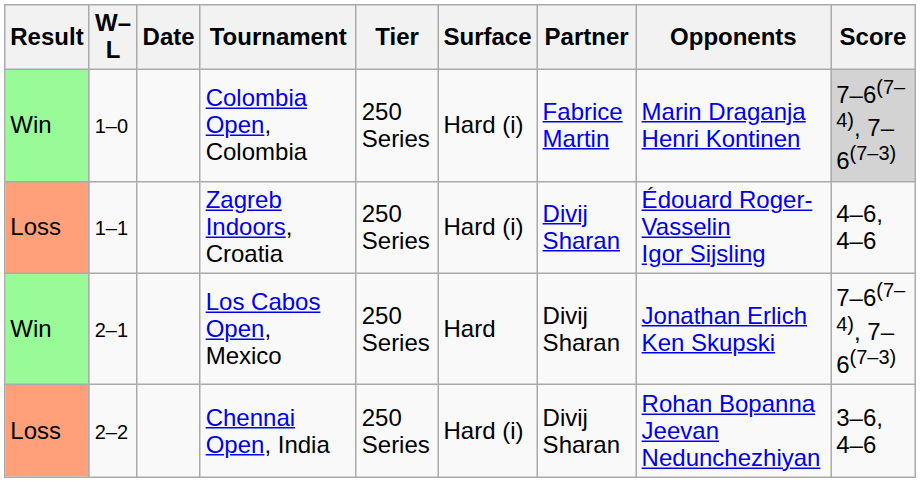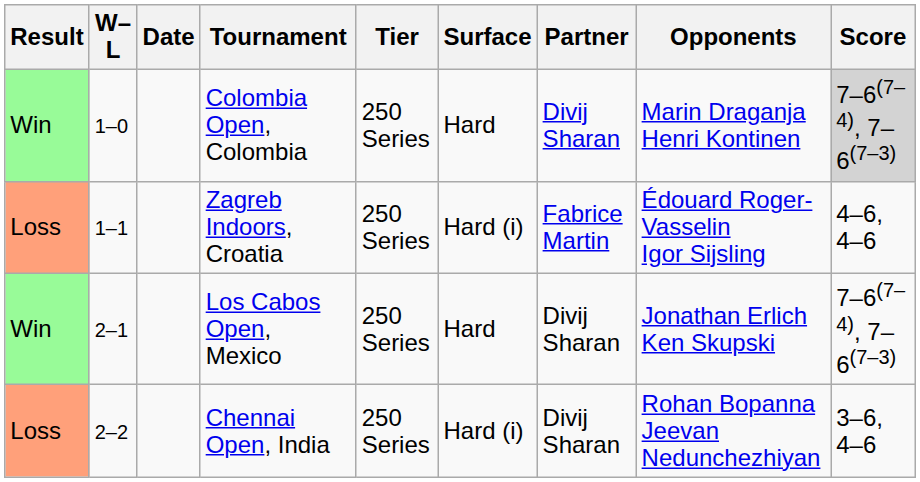Colombia Open, Colombia | Surface: Hard (i) -> Hard
Colombia Open, Colombia | Partner: Fabrice Martin -> Divij Sharan
Zagreb Indoors, Croatia | Partner: Divij Sharan -> Fabrice Martin
